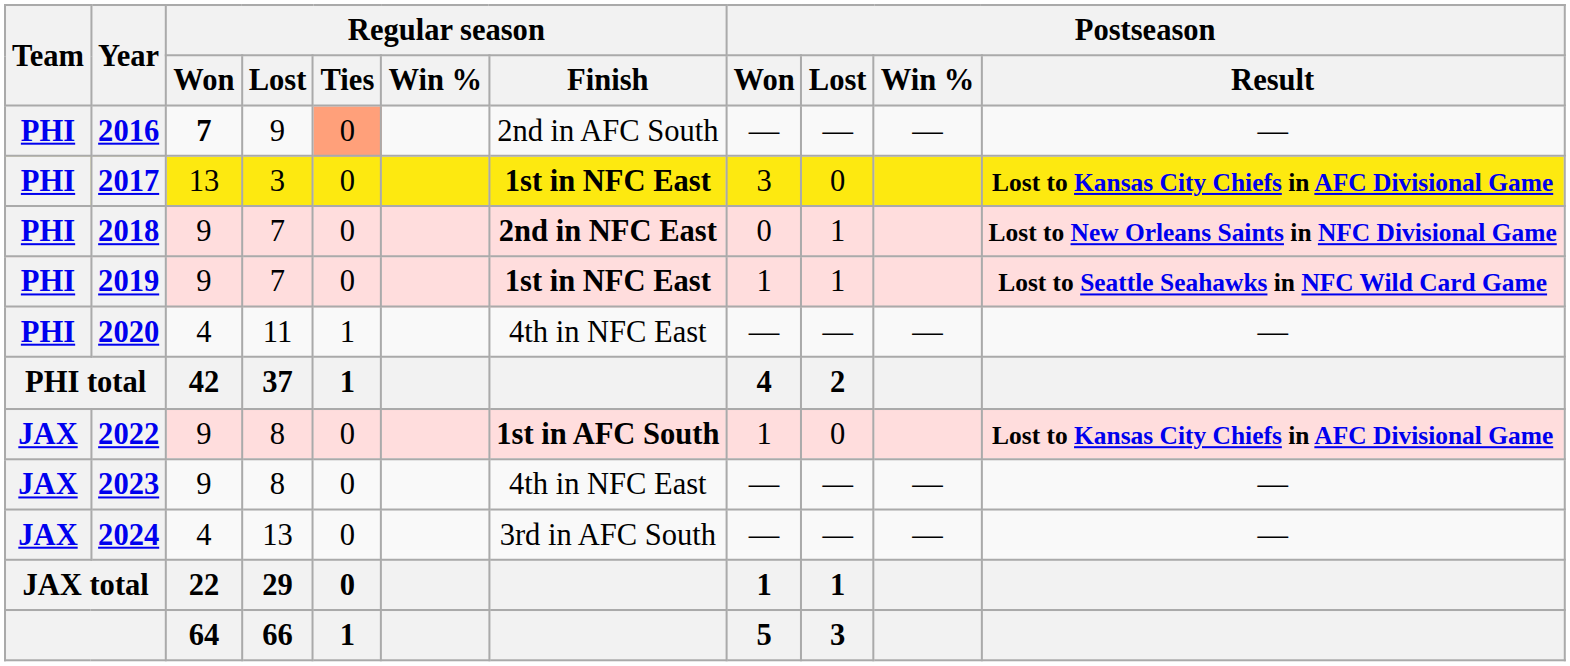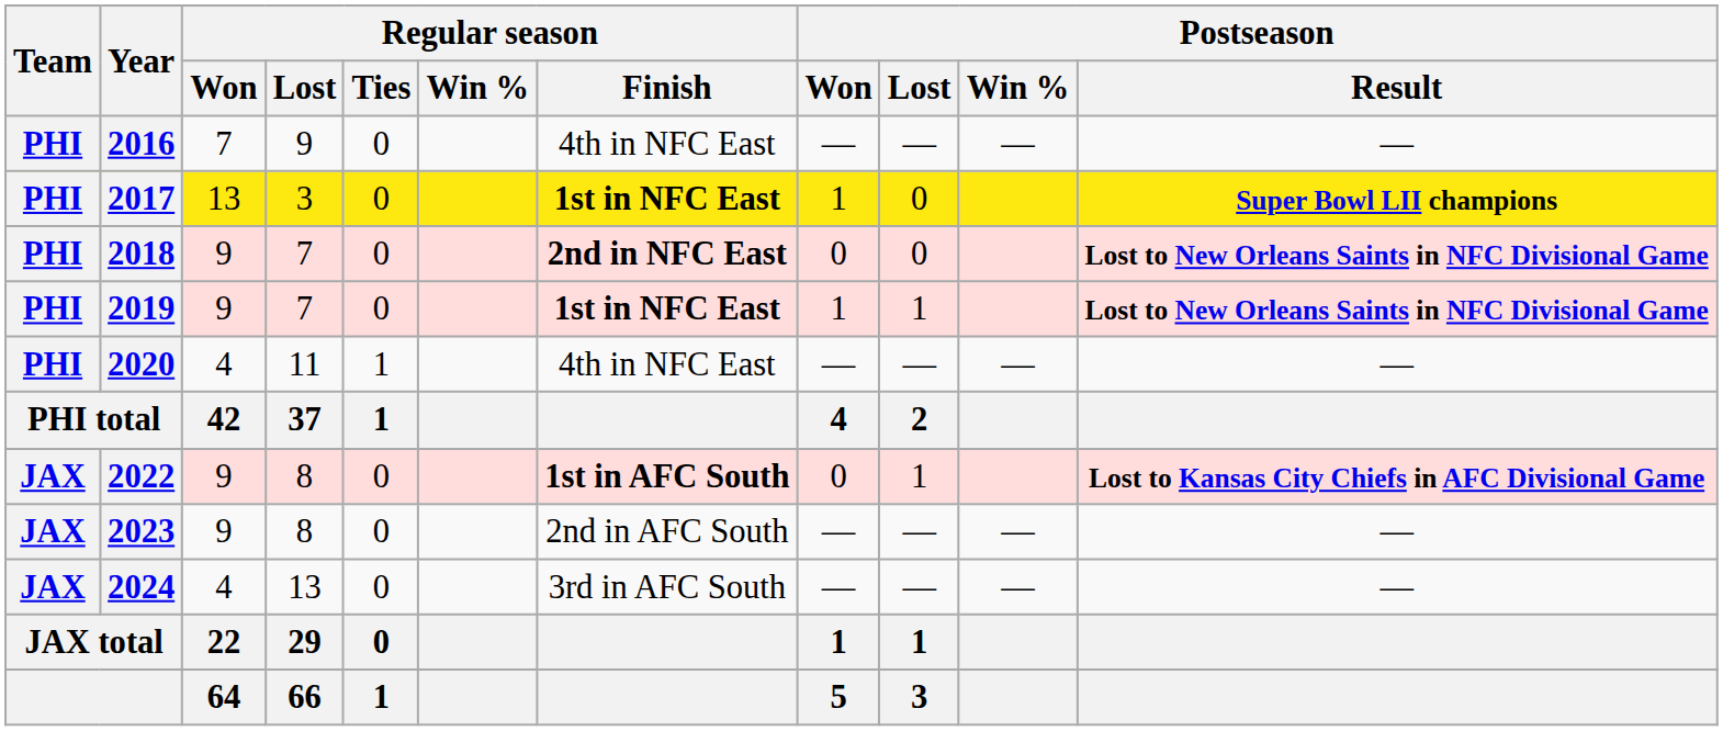2016 | Regular season / Won: bold -> normal
2016 | Regular season / Ties: lightsalmon background -> no background
2016 | Regular season / Finish: 2nd in AFC South -> 4th in NFC East
2017 | Postseason / Won: 3 -> 1
2017 | Postseason / Result: Lost to Kansas City Chiefs in AFC Divisional Game -> Super Bowl LII champions
2018 | Postseason / Lost: 1 -> 0
2019 | Postseason / Result: Lost to Seattle Seahawks in NFC Wild Card Game -> Lost to New Orleans Saints in NFC Divisional Game
2022 | Postseason / Won: 1 -> 0
2022 | Postseason / Lost: 0 -> 1
2023 | Regular season / Finish: 4th in NFC East -> 2nd in AFC South
